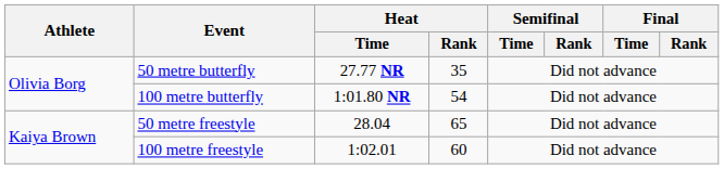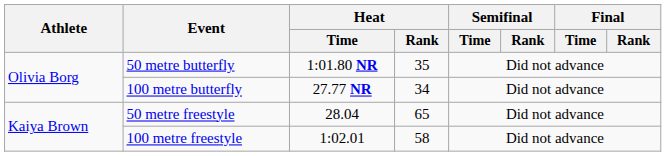50 metre butterfly | Heat / Time: 27.77 NR -> 1:01.80 NR
100 metre butterfly | Heat / Time: 1:01.80 NR -> 27.77 NR
100 metre butterfly | Heat / Rank: 54 -> 34
100 metre freestyle | Heat / Rank: 60 -> 58
